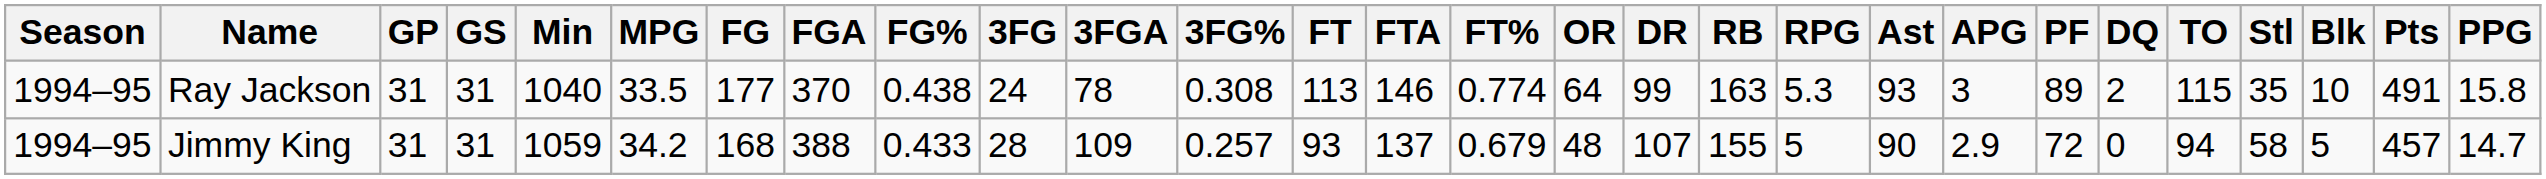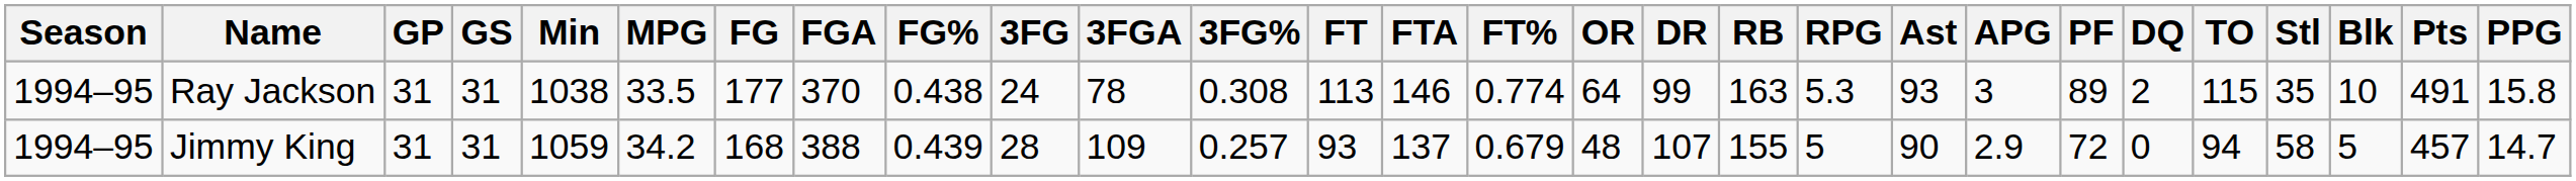Ray Jackson | Min: 1040 -> 1038
Jimmy King | FG%: 0.433 -> 0.439
